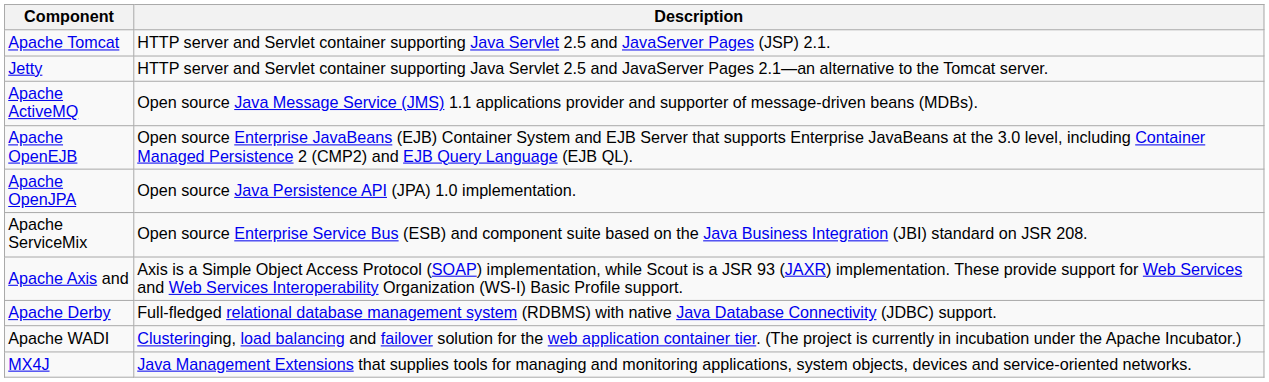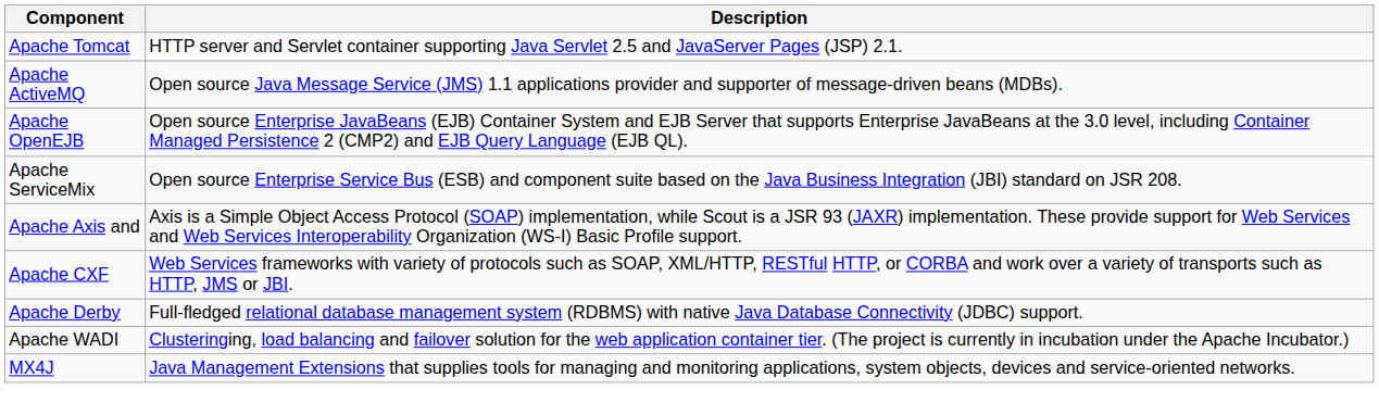- row: Jetty | HTTP server and Servlet container supporting Java Servlet 2.5 and JavaServer Pages 2.1—an alternative to the Tomcat server.
- row: Apache OpenJPA | Open source Java Persistence API (JPA) 1.0 implementation.
+ row: Apache CXF | Web Services frameworks with variety of protocols such as SOAP, XML/HTTP, RESTful HTTP, or CORBA and work over a variety of transports such as HTTP, JMS or JBI.
